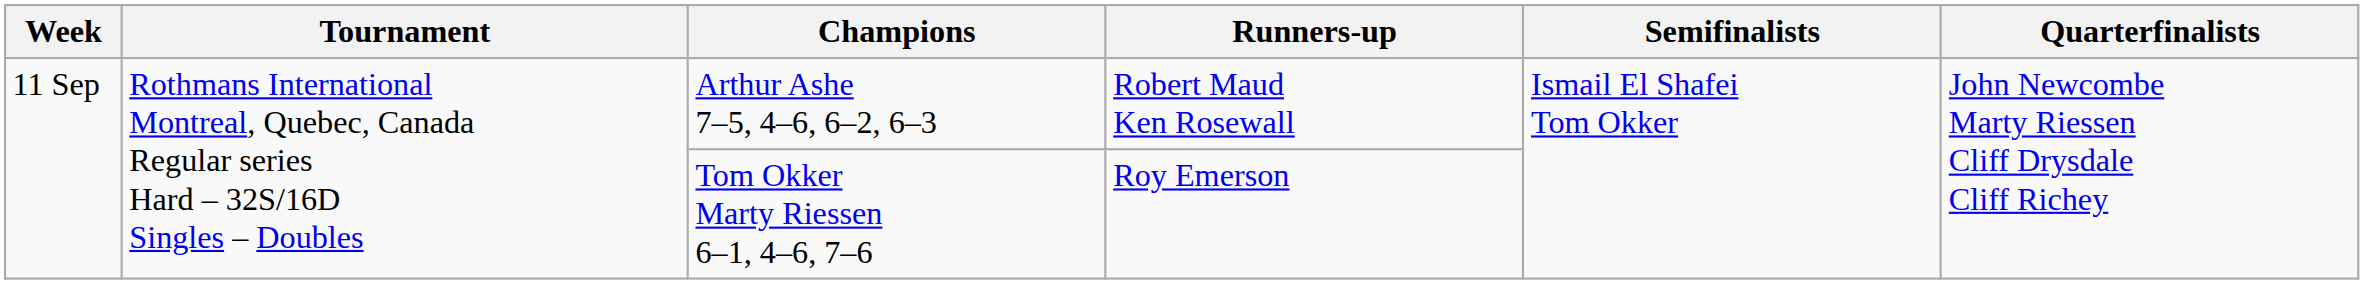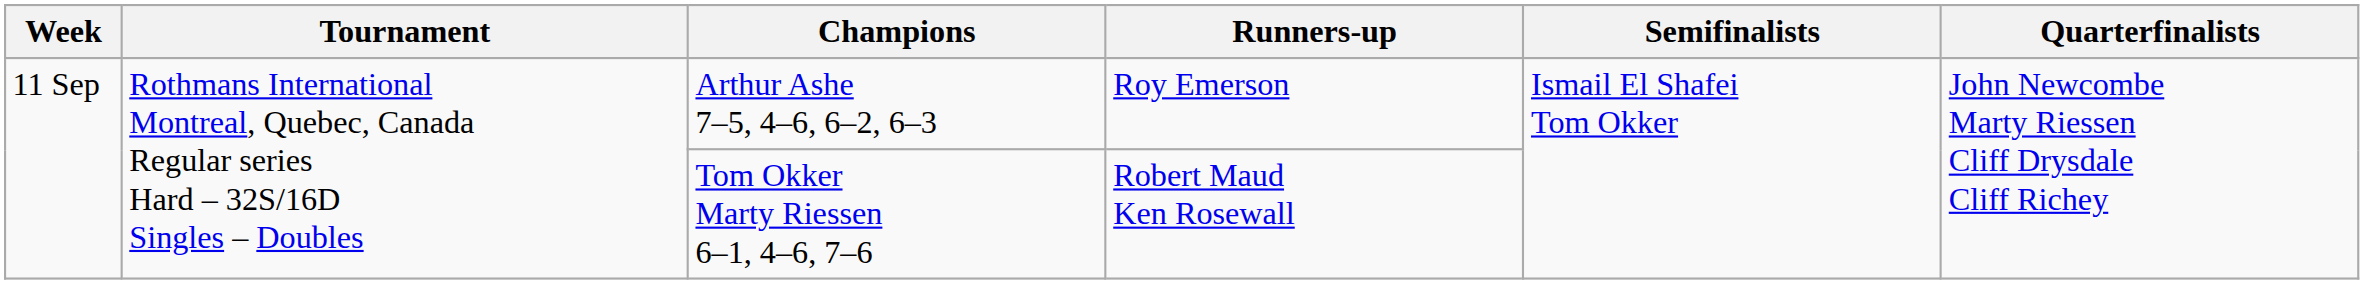Arthur Ashe 7–5, 4–6, 6–2, 6–3 | Runners-up: Robert Maud Ken Rosewall -> Roy Emerson
Tom Okker Marty Riessen 6–1, 4–6, 7–6 | Runners-up: Roy Emerson -> Robert Maud Ken Rosewall
